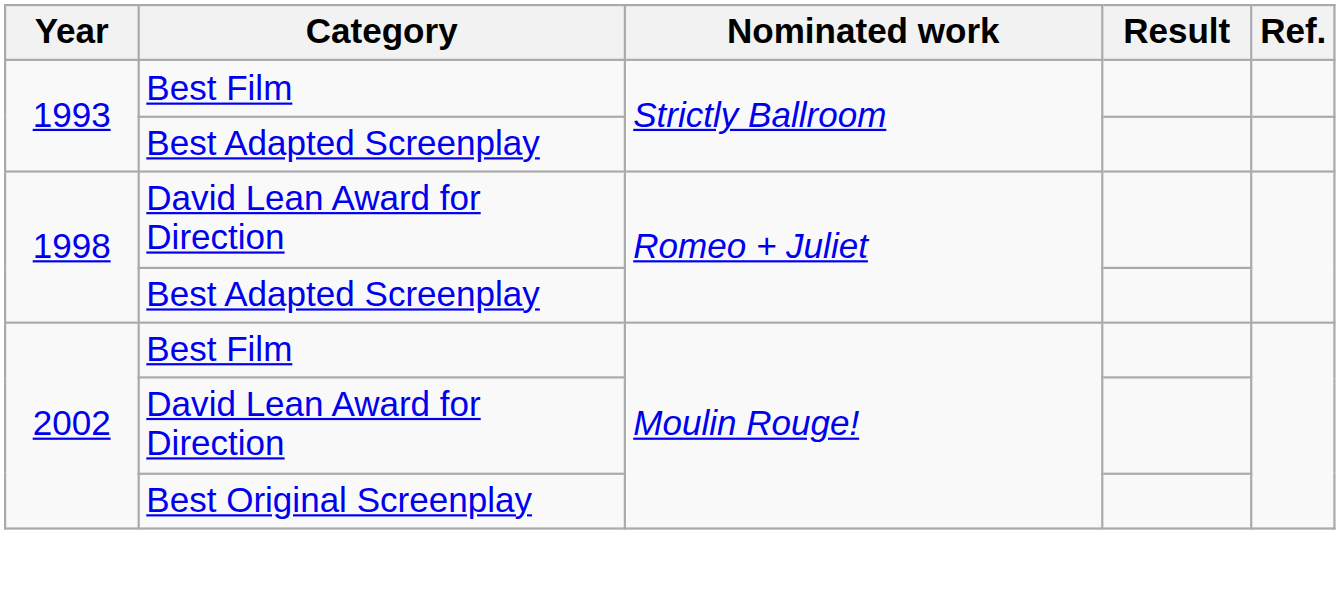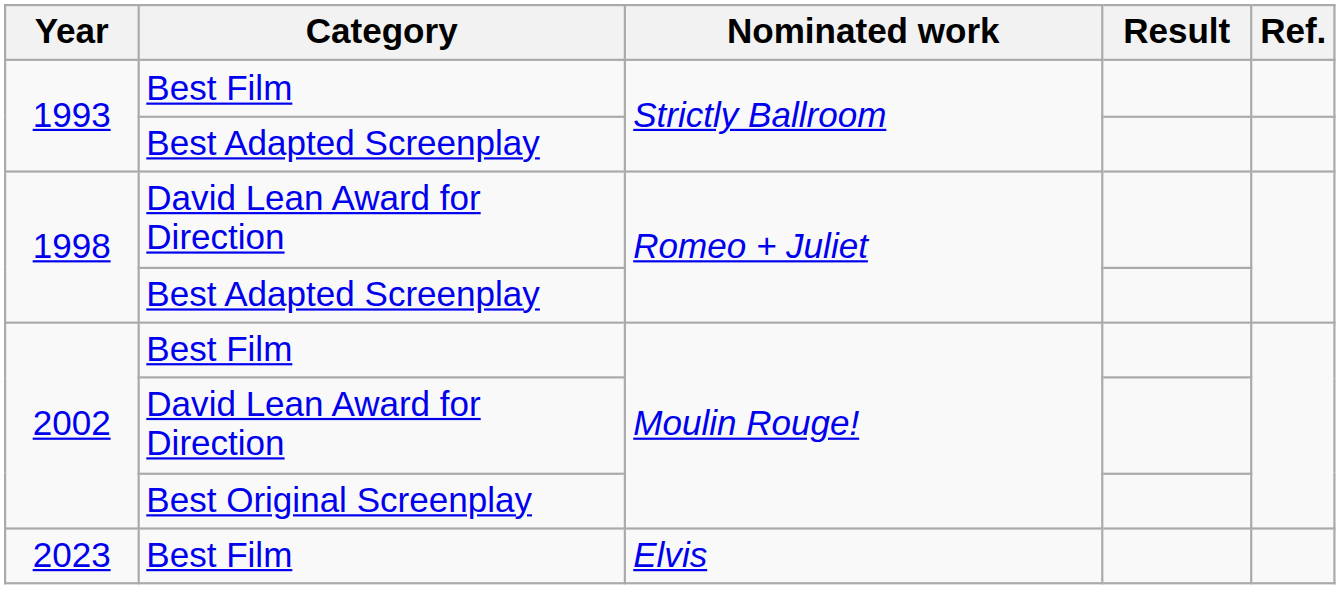+ row: 2023 | Best Film | Elvis
